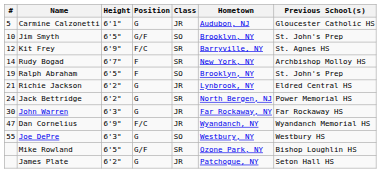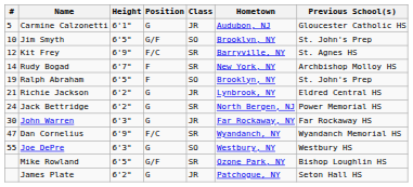Dan Cornelius | Class: JR -> SR
